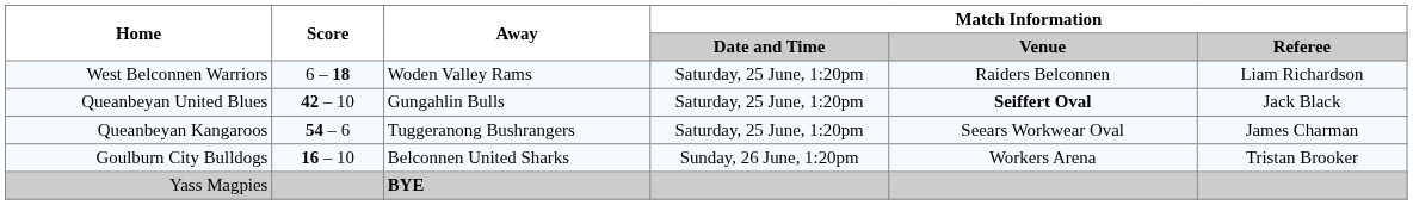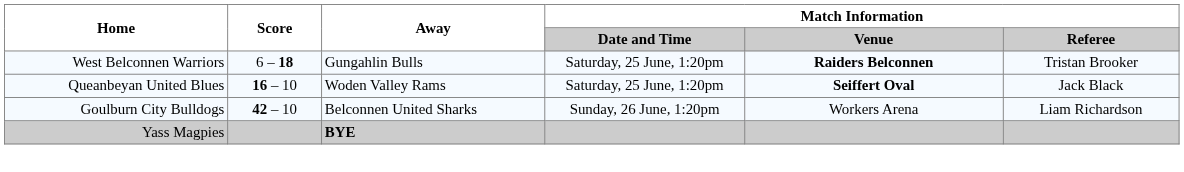West Belconnen Warriors | Away: Woden Valley Rams -> Gungahlin Bulls
West Belconnen Warriors | Match Information / Venue: normal -> bold
West Belconnen Warriors | Match Information / Referee: Liam Richardson -> Tristan Brooker
Queanbeyan United Blues | Score: 42 – 10 -> 16 – 10
Queanbeyan United Blues | Away: Gungahlin Bulls -> Woden Valley Rams
- row: Queanbeyan Kangaroos | 54 – 6 | Tuggeranong Bushrangers | Saturday, 25 June, 1:20pm | Seears Workwear Oval | James Charman
Goulburn City Bulldogs | Score: 16 – 10 -> 42 – 10
Goulburn City Bulldogs | Match Information / Referee: Tristan Brooker -> Liam Richardson
